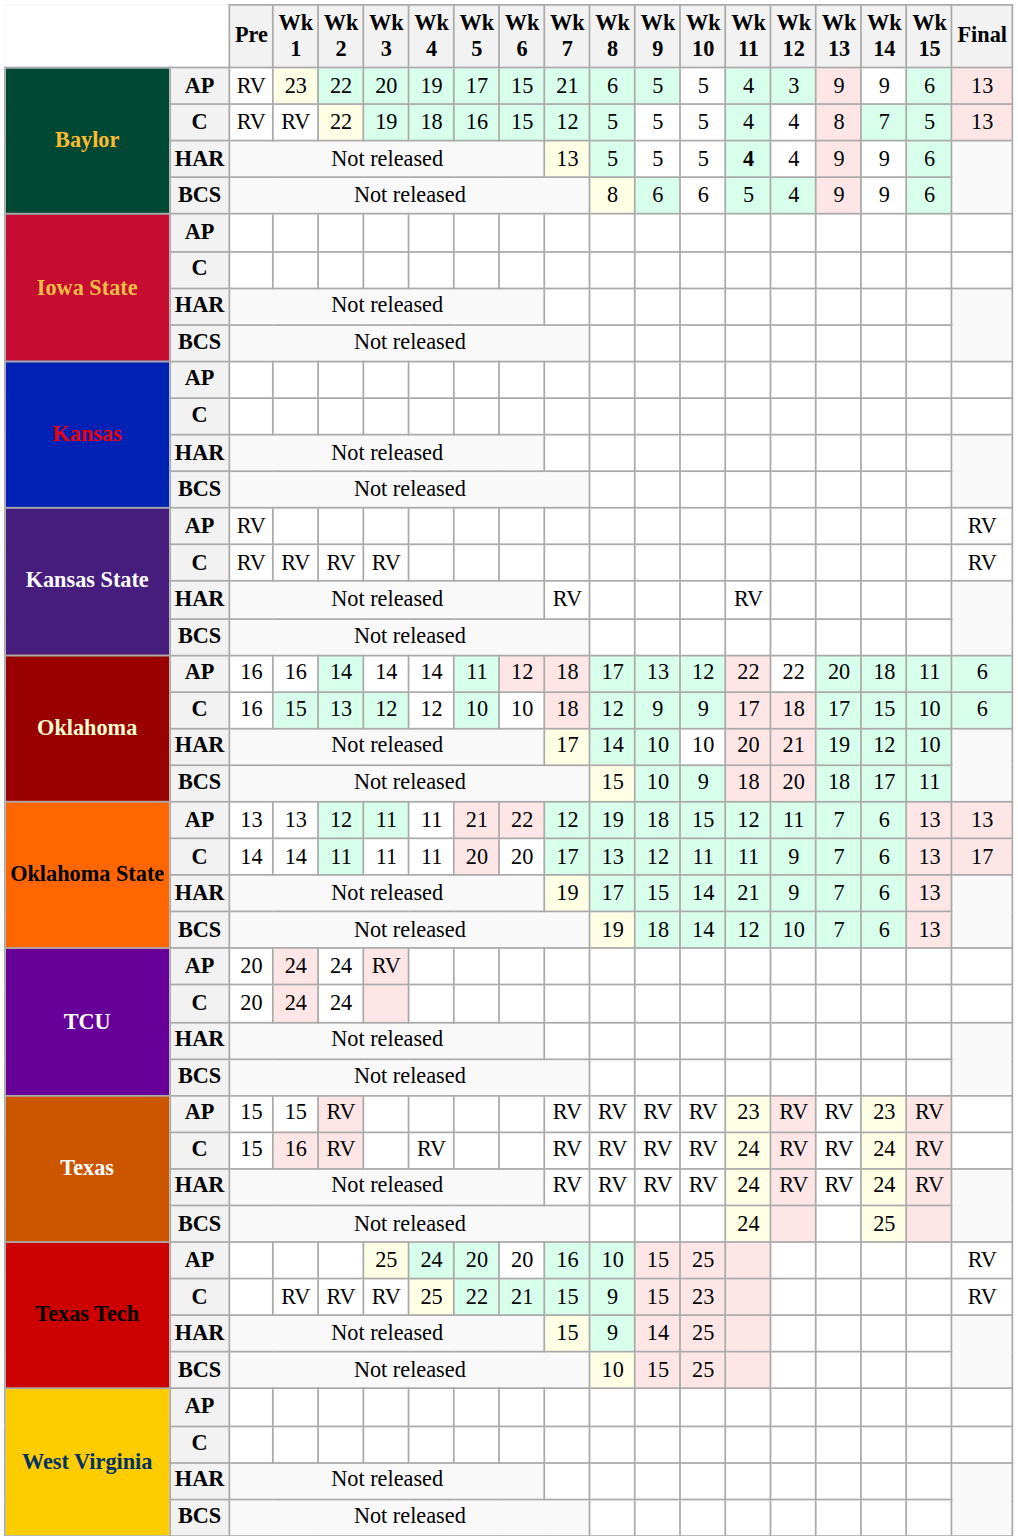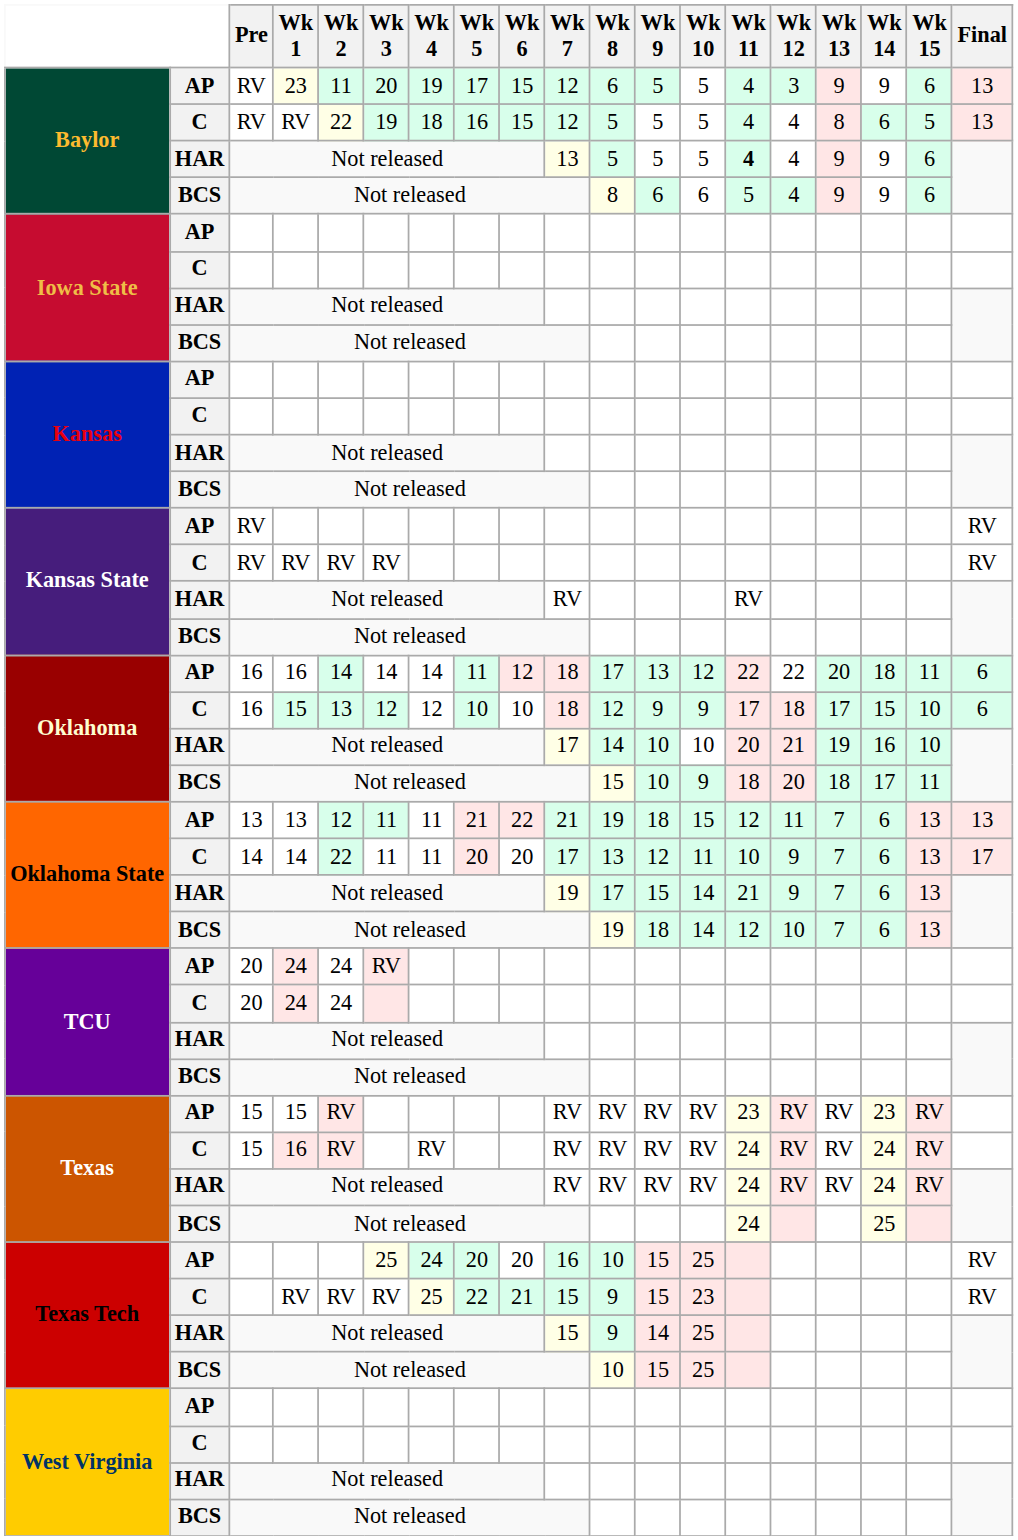Baylor / AP | Wk 2: 22 -> 11
Baylor / AP | Wk 7: 21 -> 12
Baylor / C | Wk 14: 7 -> 6
Oklahoma / HAR | Wk 14: 12 -> 16
Oklahoma State / AP | Wk 7: 12 -> 21
Oklahoma State / C | Wk 2: 11 -> 22
Oklahoma State / C | Wk 11: 11 -> 10
